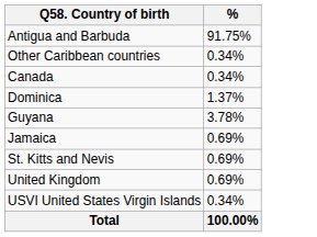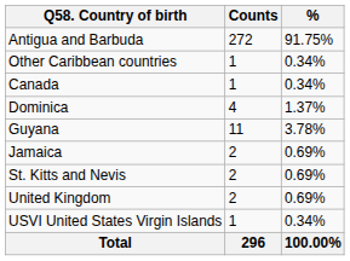+ column: Counts | 272 | 1 | 1 | 4 | 11 | 2 | 2 | 2 | 1 | 296
